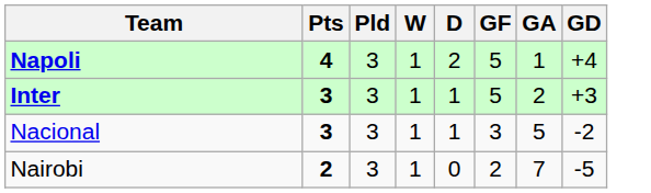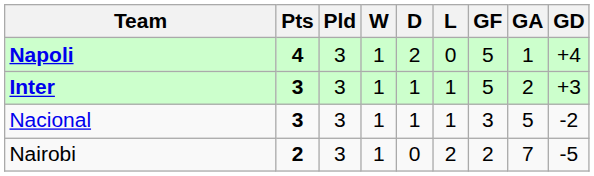+ column: L | 0 | 1 | 1 | 2
